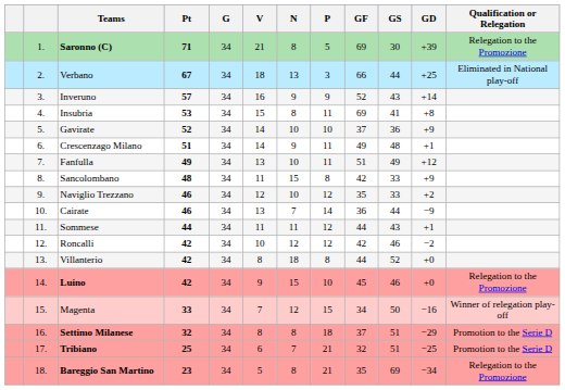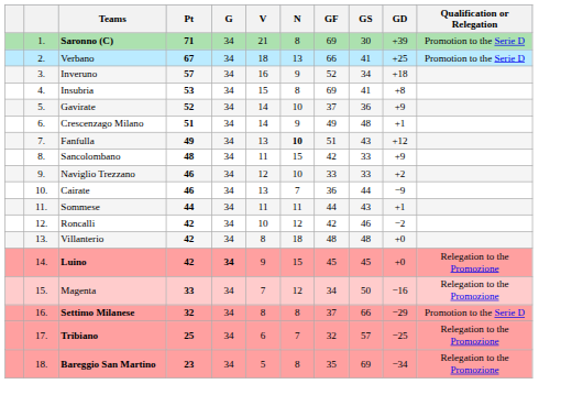- column: P | 5 | 3 | 9 | 11 | 10 | 11 | 11 | 8 | 12 | 14 | 12 | 12 | 8 | 10 | 15 | 18 | 21 | 21
Saronno (C) | Qualification or Relegation: Relegation to the Promozione -> Promotion to the Serie D
Verbano | GS: 44 -> 41
Verbano | Qualification or Relegation: Eliminated in National play-off -> Promotion to the Serie D
Inveruno | GS: 43 -> 34
Inveruno | GD: +14 -> +18
Fanfulla | N: normal -> bold
Fanfulla | GS: 49 -> 43
Naviglio Trezzano | GF: 35 -> 33
Villanterio | GF: 44 -> 48
Villanterio | GS: 52 -> 48
Luino | G: normal -> bold
Luino | GS: 46 -> 45
Magenta | Qualification or Relegation: Winner of relegation play-off -> Relegation to the Promozione
Settimo Milanese | GS: 51 -> 66
Tribiano | GS: 51 -> 57
Tribiano | Qualification or Relegation: Promotion to the Serie D -> Relegation to the Promozione
